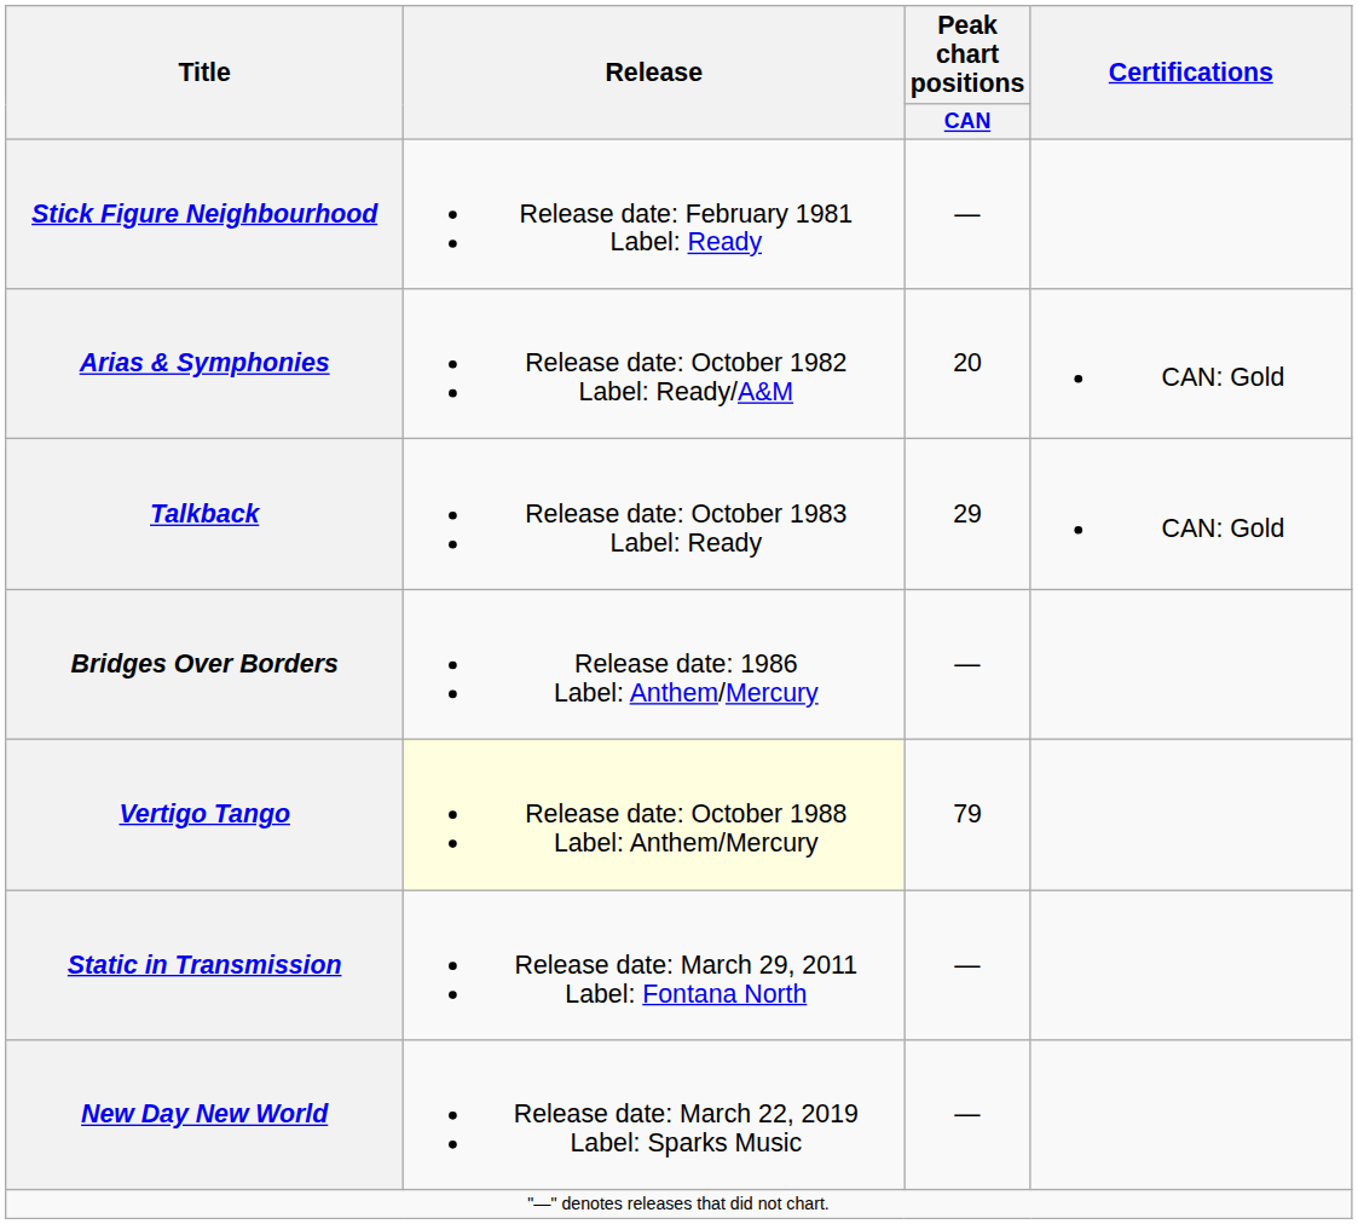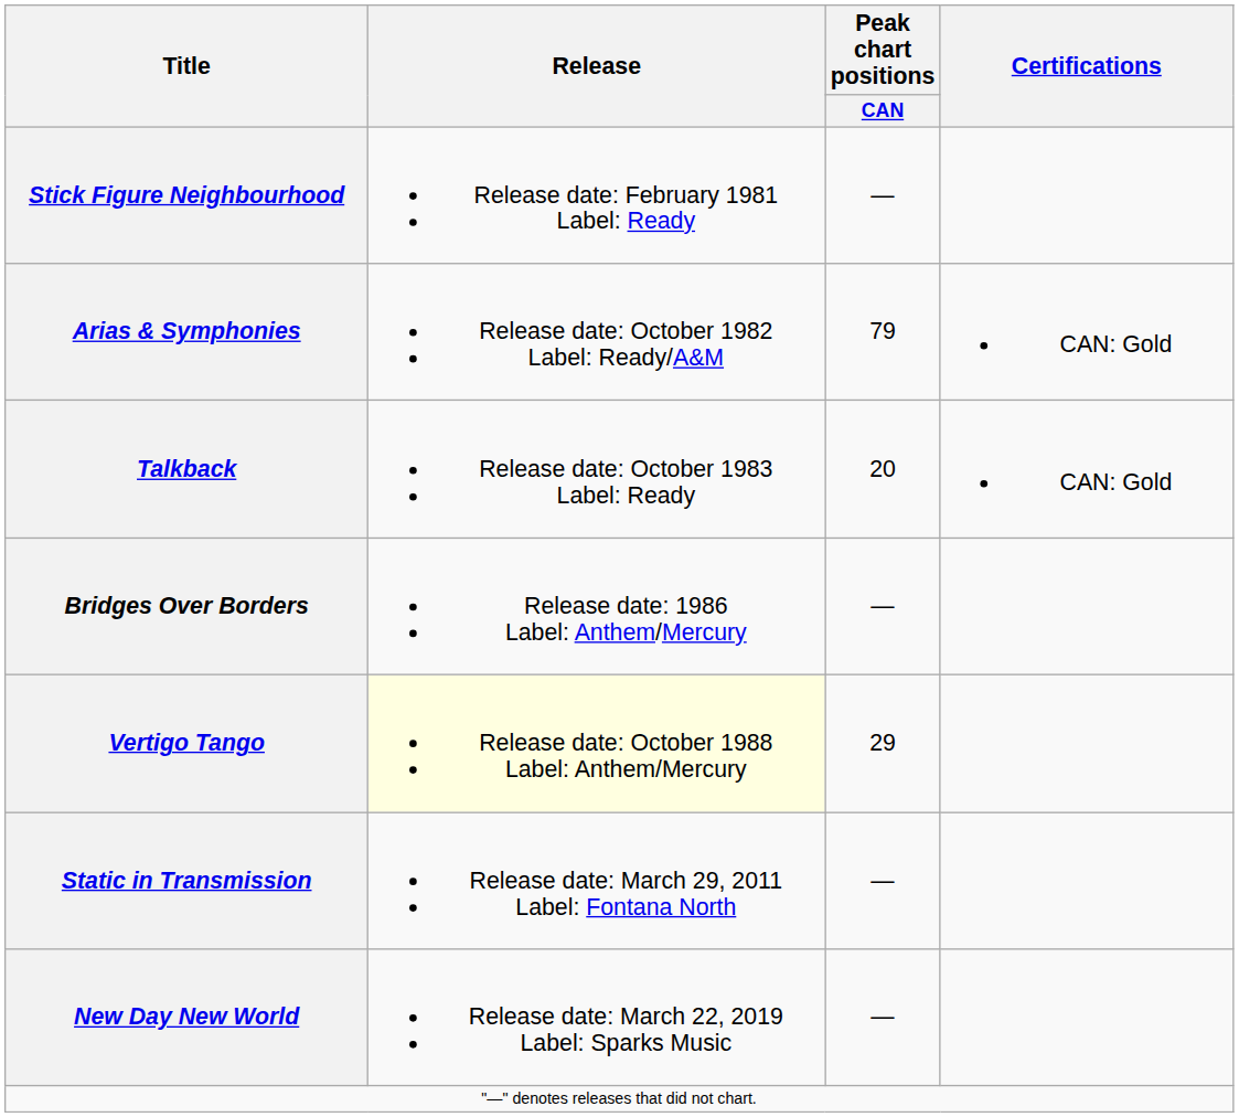Arias & Symphonies | Peak chart positions / CAN: 20 -> 79
Talkback | Peak chart positions / CAN: 29 -> 20
Vertigo Tango | Peak chart positions / CAN: 79 -> 29
